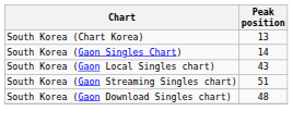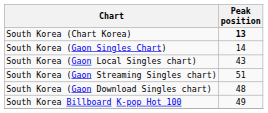South Korea (Chart Korea) | Peak position: normal -> bold
+ row: South Korea Billboard K-pop Hot 100 | 49
